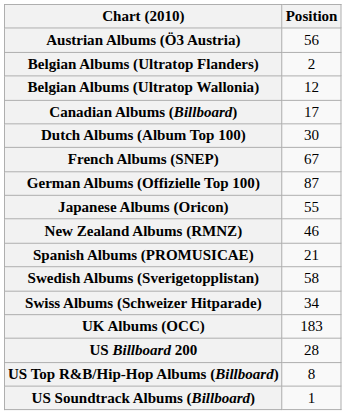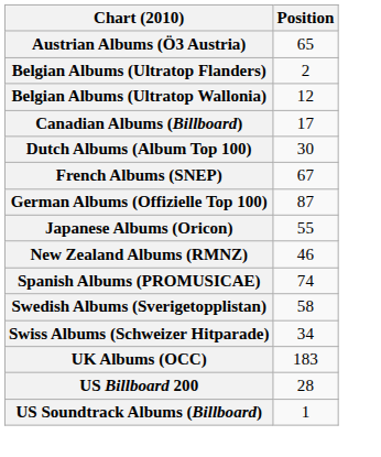Austrian Albums (Ö3 Austria) | Position: 56 -> 65
Spanish Albums (PROMUSICAE) | Position: 21 -> 74
- row: US Top R&B/Hip-Hop Albums (Billboard) | 8
